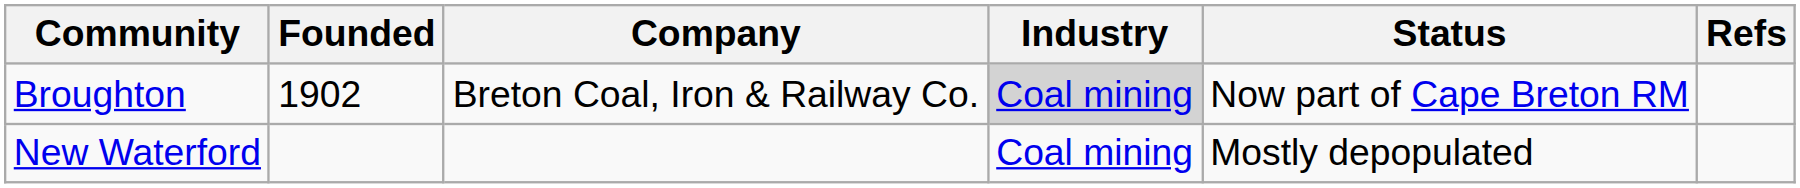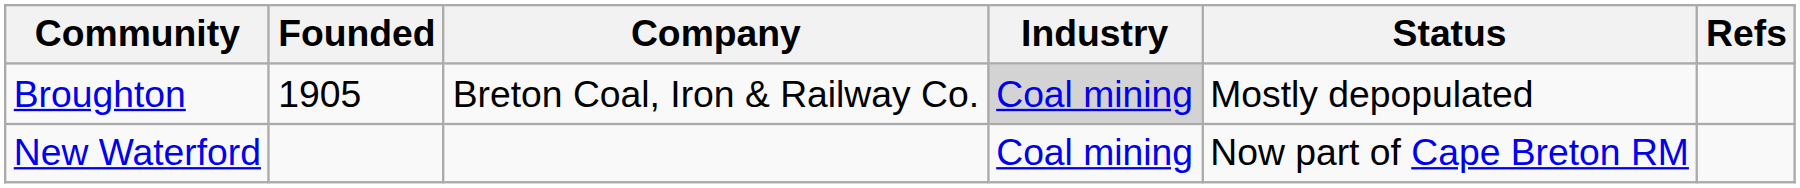Broughton | Founded: 1902 -> 1905
Broughton | Status: Now part of Cape Breton RM -> Mostly depopulated
New Waterford | Status: Mostly depopulated -> Now part of Cape Breton RM
